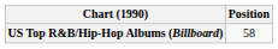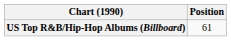US Top R&B/Hip-Hop Albums (Billboard) | Position: 58 -> 61
